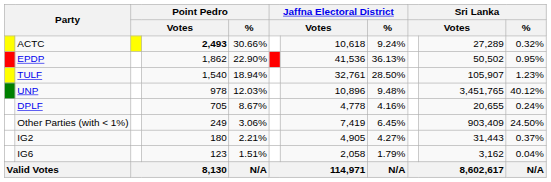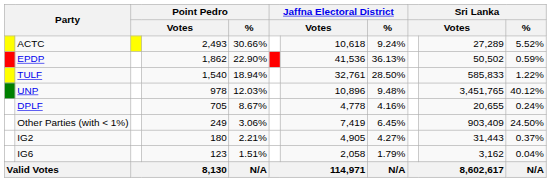ACTC | column 4: bold -> normal
ACTC | Sri Lanka / %: 0.32% -> 5.52%
EPDP | Sri Lanka / %: 0.95% -> 0.59%
TULF | column 10: 105,907 -> 585,833
TULF | Sri Lanka / %: 1.23% -> 1.22%
